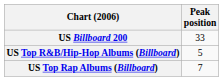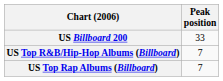US Top R&B/Hip-Hop Albums (Billboard) | Peak position: 5 -> 7
